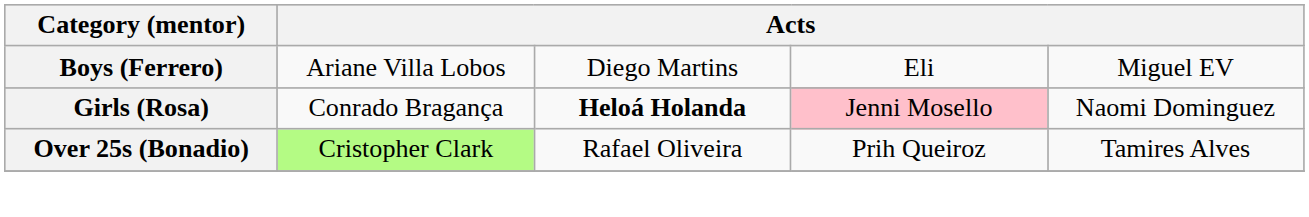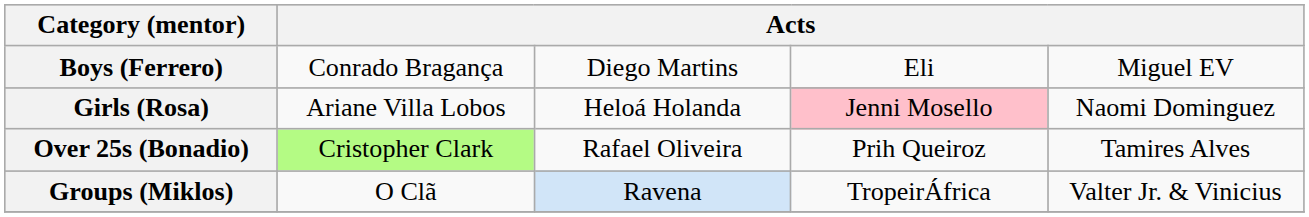Boys (Ferrero) | column 2: Ariane Villa Lobos -> Conrado Bragança
Girls (Rosa) | column 2: Conrado Bragança -> Ariane Villa Lobos
Girls (Rosa) | column 3: bold -> normal
+ row: Groups (Miklos) | O Clã | Ravena | TropeirÁfrica | Valter Jr. & Vinicius
